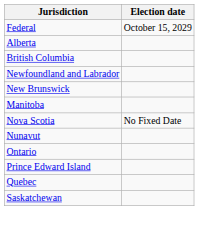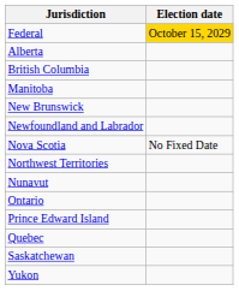Federal | Election date: no background -> gold background
rows swapped: Manitoba <-> Newfoundland and Labrador
+ row: Northwest Territories
+ row: Yukon
